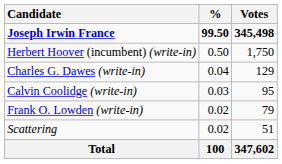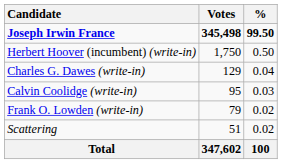columns swapped: Votes <-> %
